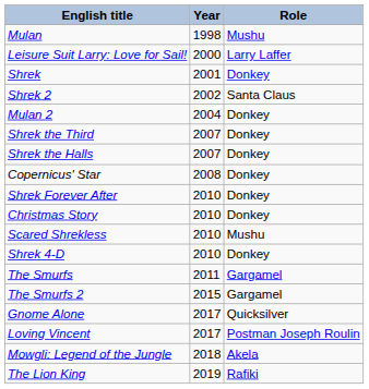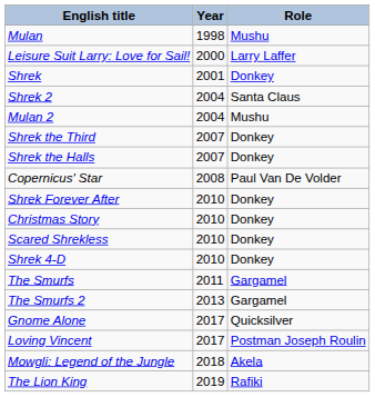Shrek 2 | Year: 2002 -> 2004
Mulan 2 | Role: Donkey -> Mushu
Copernicus' Star | Role: Donkey -> Paul Van De Volder
Scared Shrekless | Role: Mushu -> Donkey
The Smurfs 2 | Year: 2015 -> 2013
